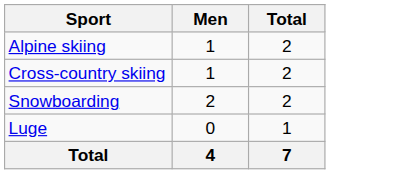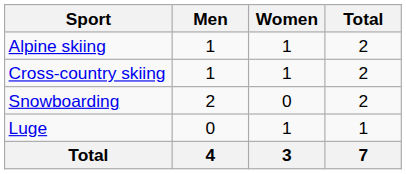+ column: Women | 1 | 1 | 0 | 1 | 3
